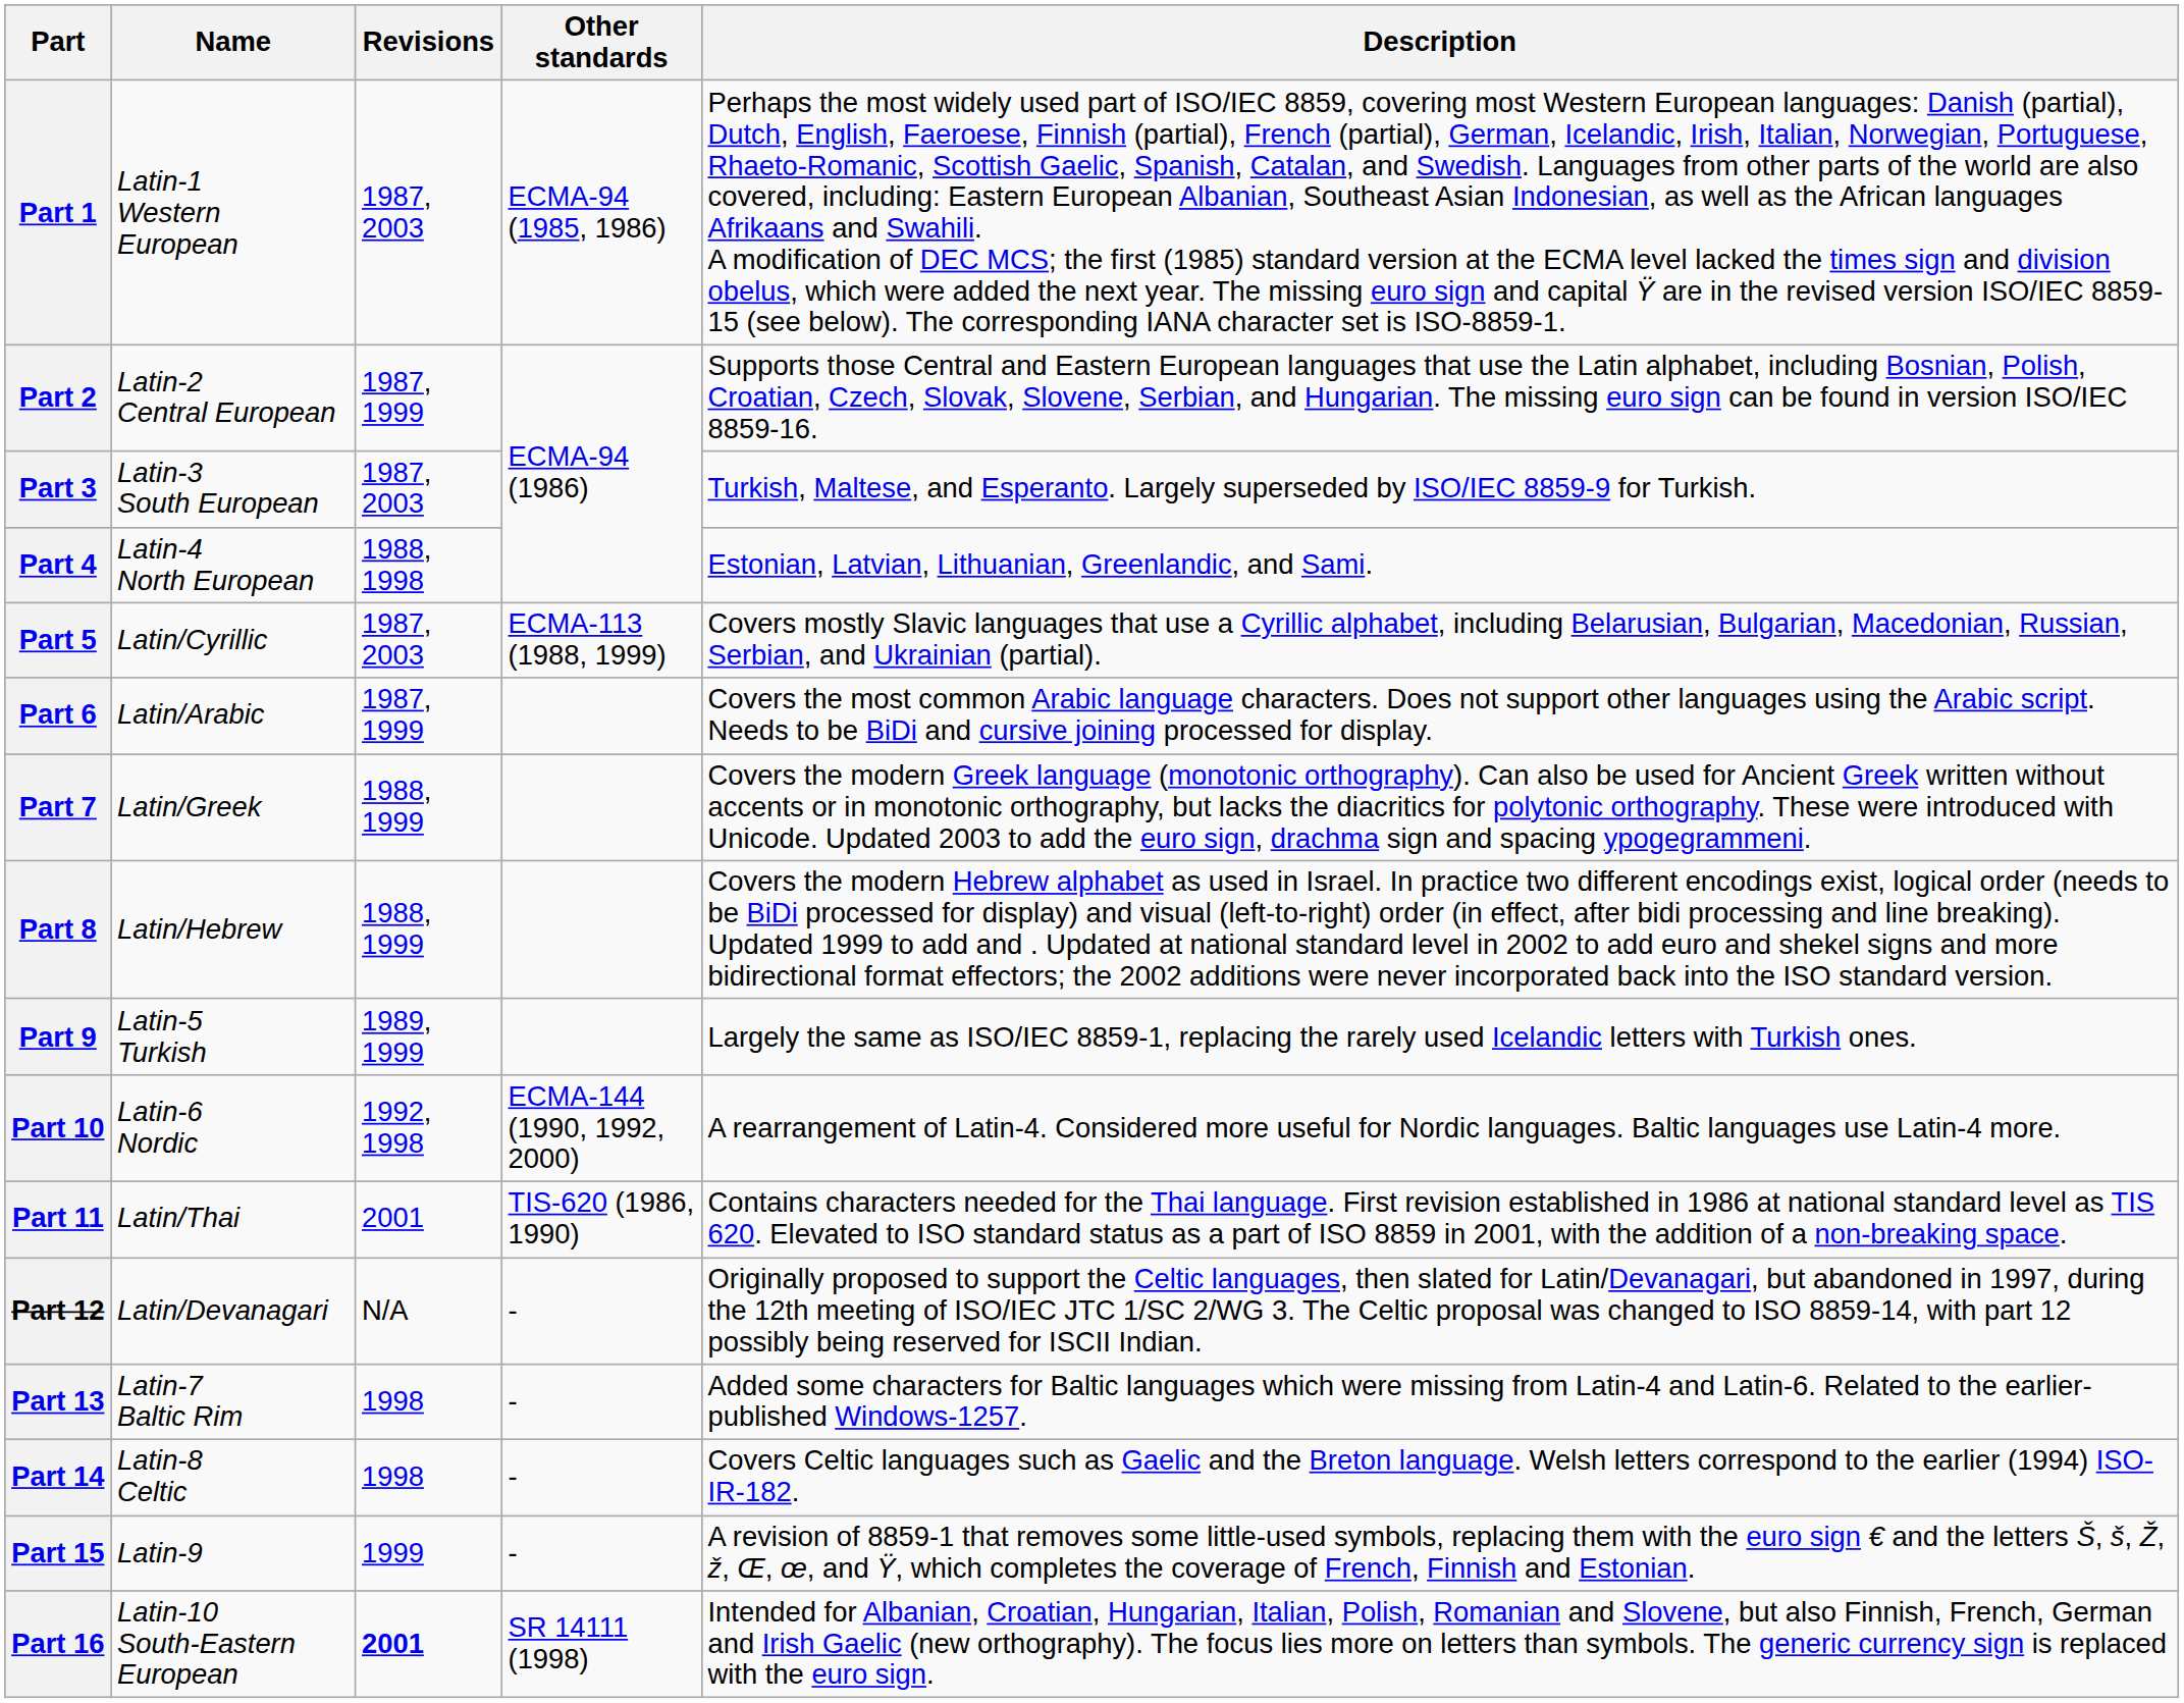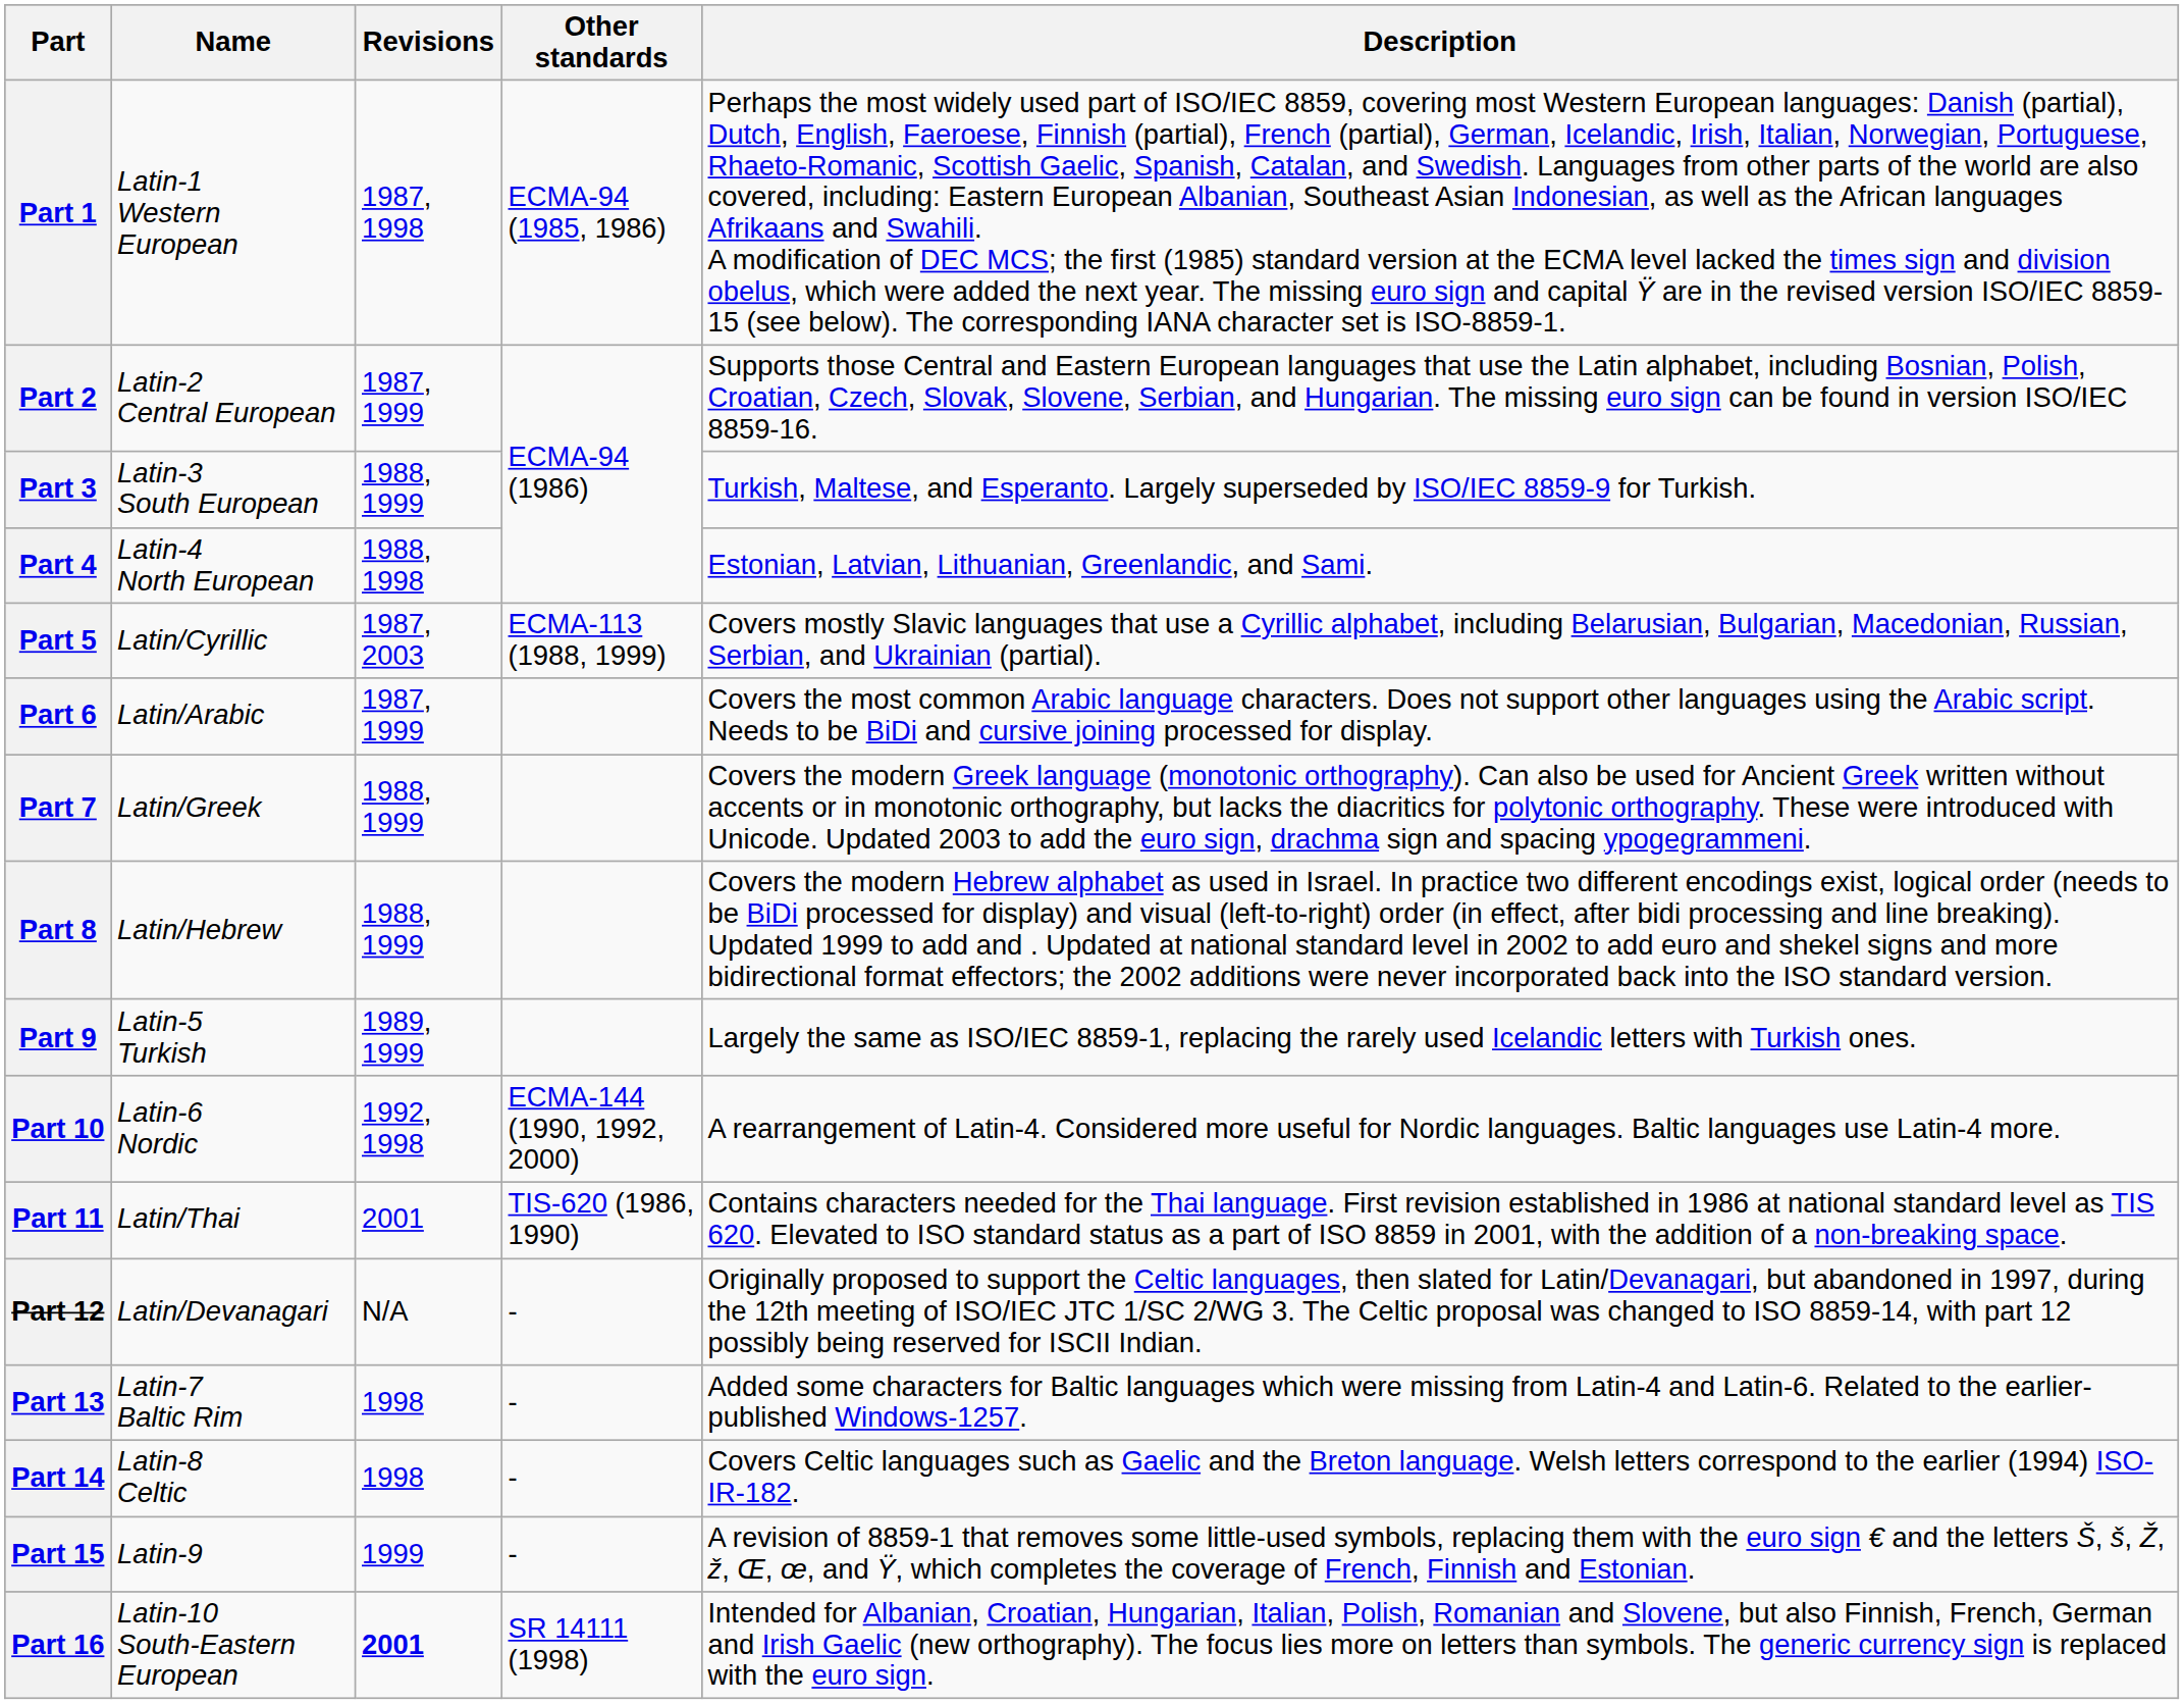Part 1 | Revisions: 1987, 2003 -> 1987, 1998
Part 3 | Revisions: 1987, 2003 -> 1988, 1999
